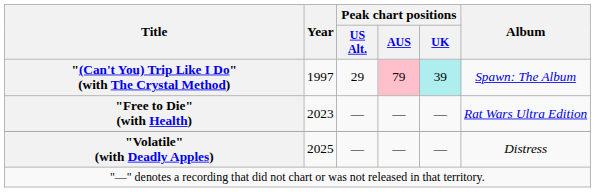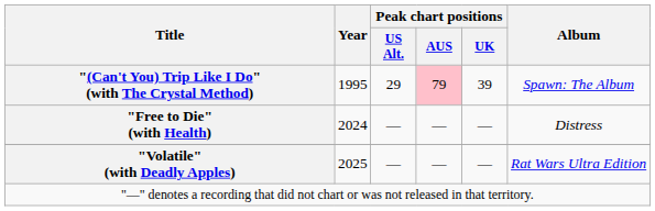"(Can't You) Trip Like I Do" (with The Crystal Method) | Year: 1997 -> 1995
"(Can't You) Trip Like I Do" (with The Crystal Method) | Peak chart positions / UK: paleturquoise background -> no background
"Free to Die" (with Health) | Year: 2023 -> 2024
"Free to Die" (with Health) | Album: Rat Wars Ultra Edition -> Distress
"Volatile" (with Deadly Apples) | Album: Distress -> Rat Wars Ultra Edition
